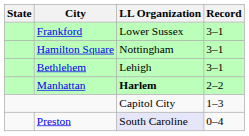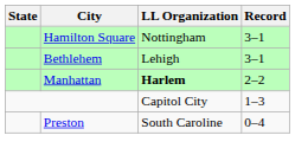- row: Frankford | Lower Sussex | 3–1
Preston | LL Organization: lavender background -> no background
